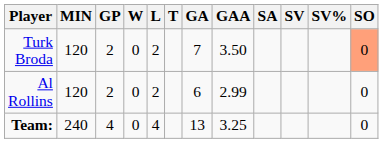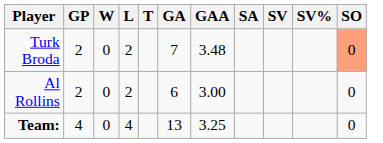- column: MIN | 120 | 120 | 240
Turk Broda | GAA: 3.50 -> 3.48
Al Rollins | GAA: 2.99 -> 3.00
